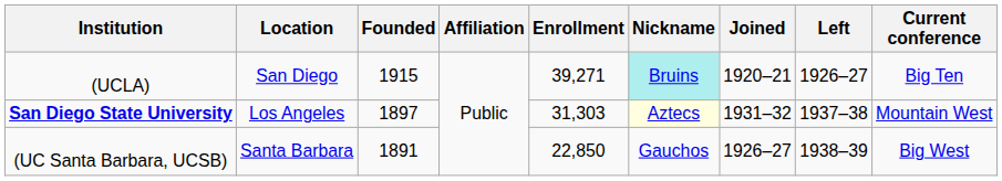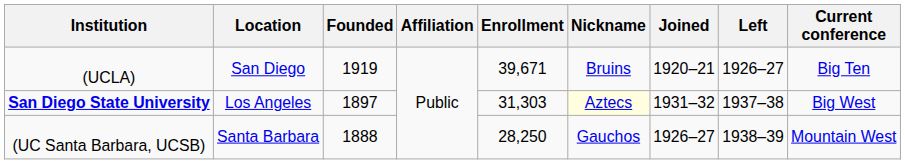(UCLA) | Founded: 1915 -> 1919
(UCLA) | Enrollment: 39,271 -> 39,671
(UCLA) | Nickname: paleturquoise background -> no background
San Diego State University | Current conference: Mountain West -> Big West
(UC Santa Barbara, UCSB) | Founded: 1891 -> 1888
(UC Santa Barbara, UCSB) | Enrollment: 22,850 -> 28,250
(UC Santa Barbara, UCSB) | Current conference: Big West -> Mountain West
